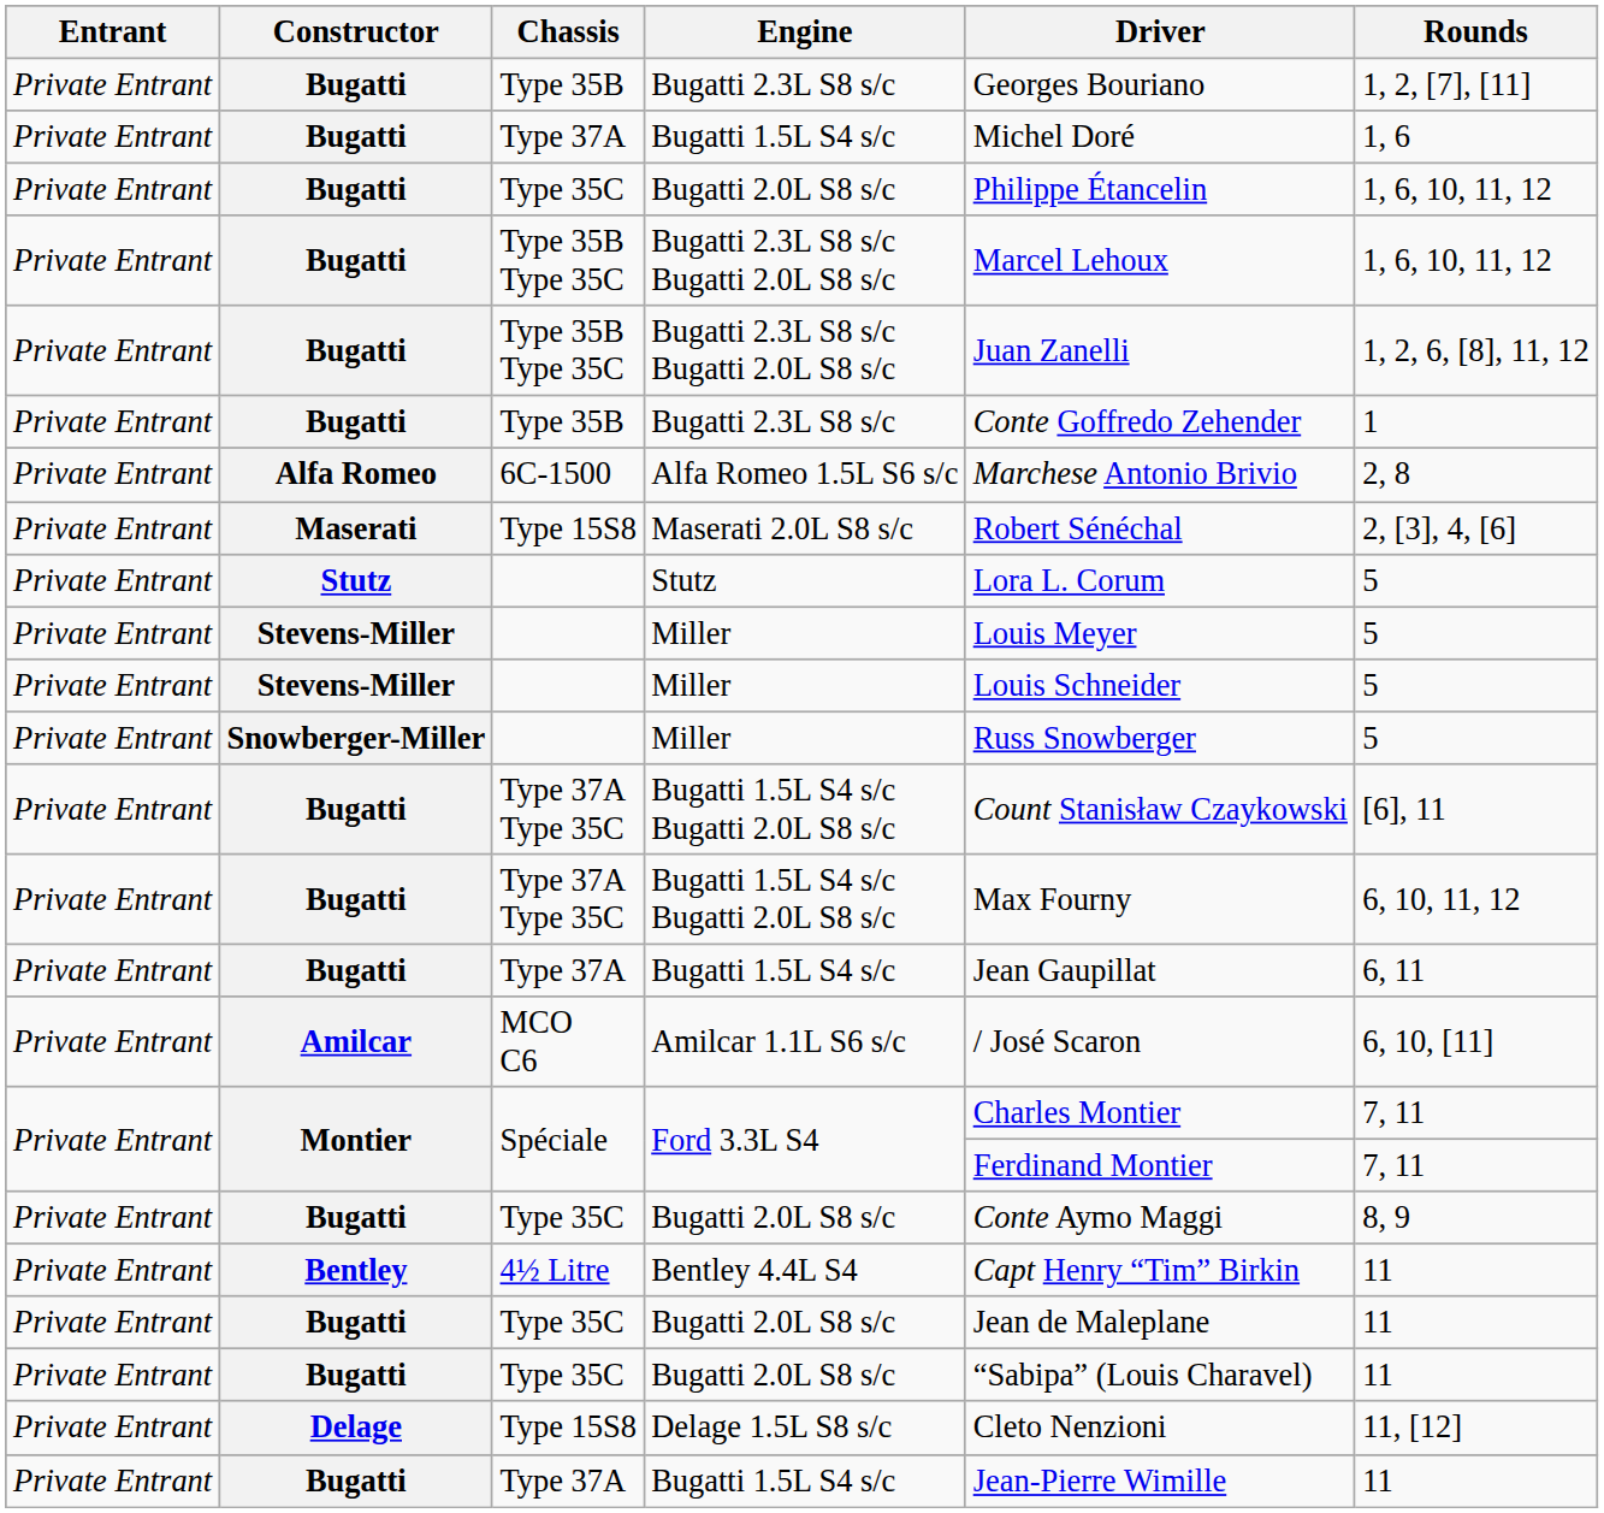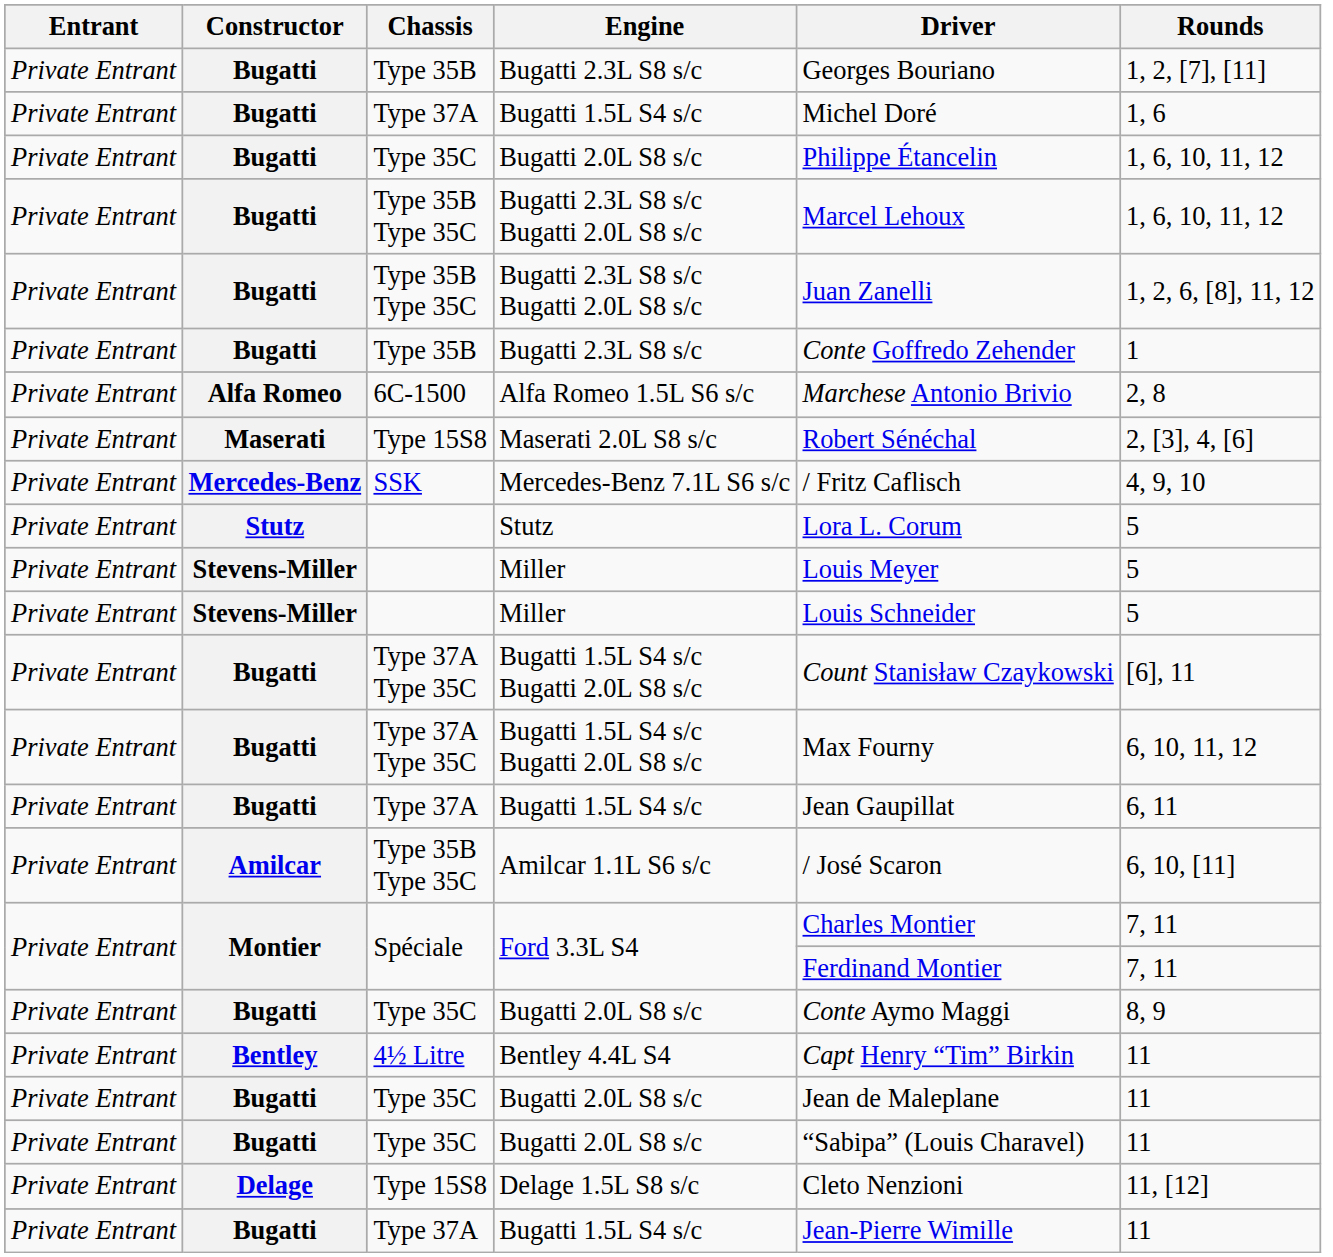+ row: Private Entrant | Mercedes-Benz | SSK | Mercedes-Benz 7.1L S6 s/c | / Fritz Caflisch | 4, 9, 10
- row: Private Entrant | Snowberger-Miller | Miller | Russ Snowberger | 5
Amilcar 1.1L S6 s/c | Chassis: MCO C6 -> Type 35B Type 35C
